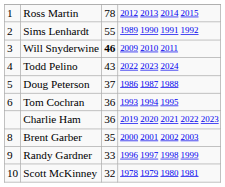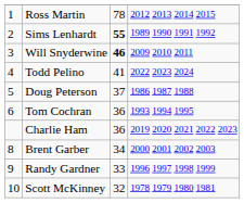Sims Lenhardt | column 3: normal -> bold
Todd Pelino | column 3: 43 -> 41
Brent Garber | column 3: 35 -> 34
